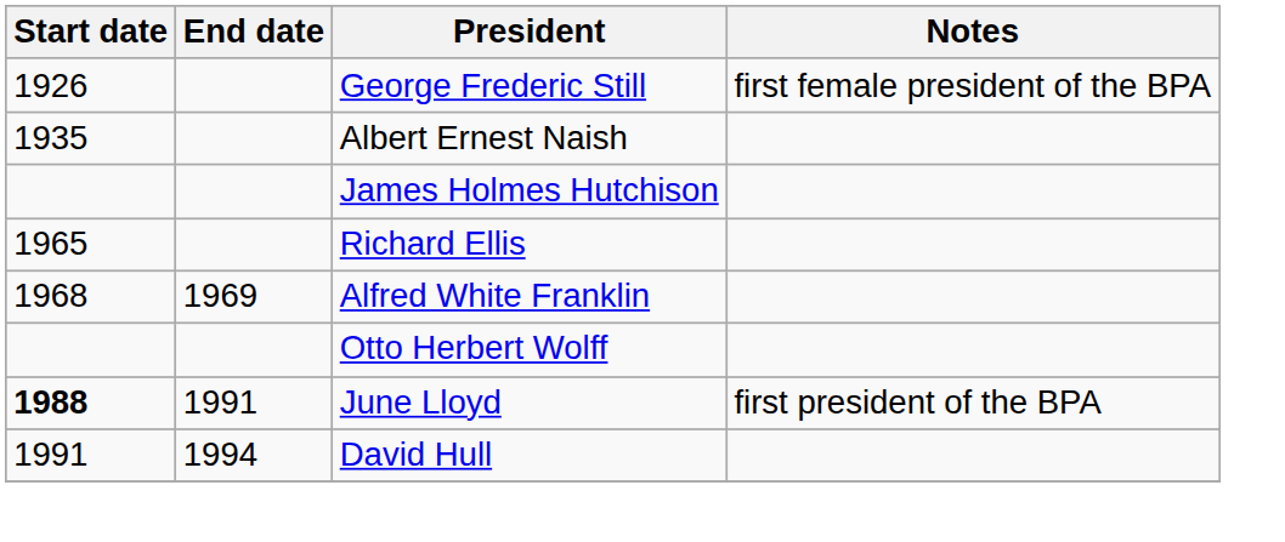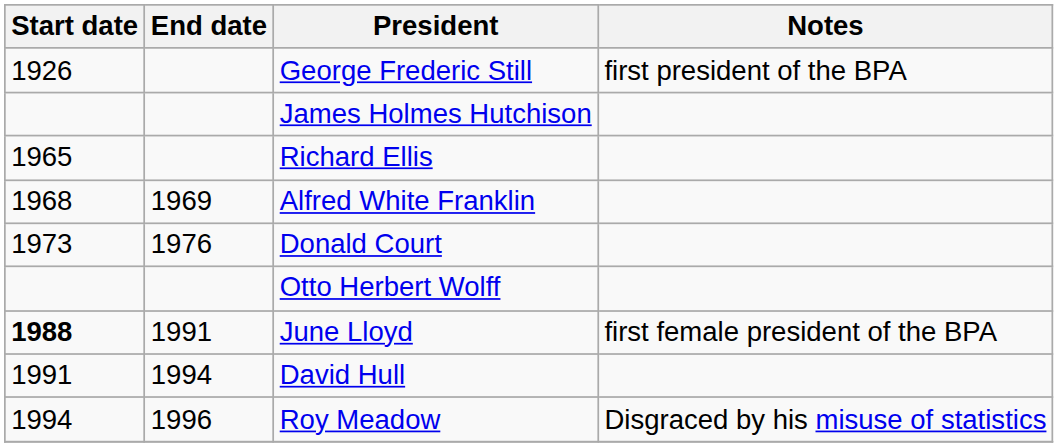George Frederic Still | Notes: first female president of the BPA -> first president of the BPA
- row: 1935 | Albert Ernest Naish
+ row: 1973 | 1976 | Donald Court
June Lloyd | Notes: first president of the BPA -> first female president of the BPA
+ row: 1994 | 1996 | Roy Meadow | Disgraced by his misuse of statistics
